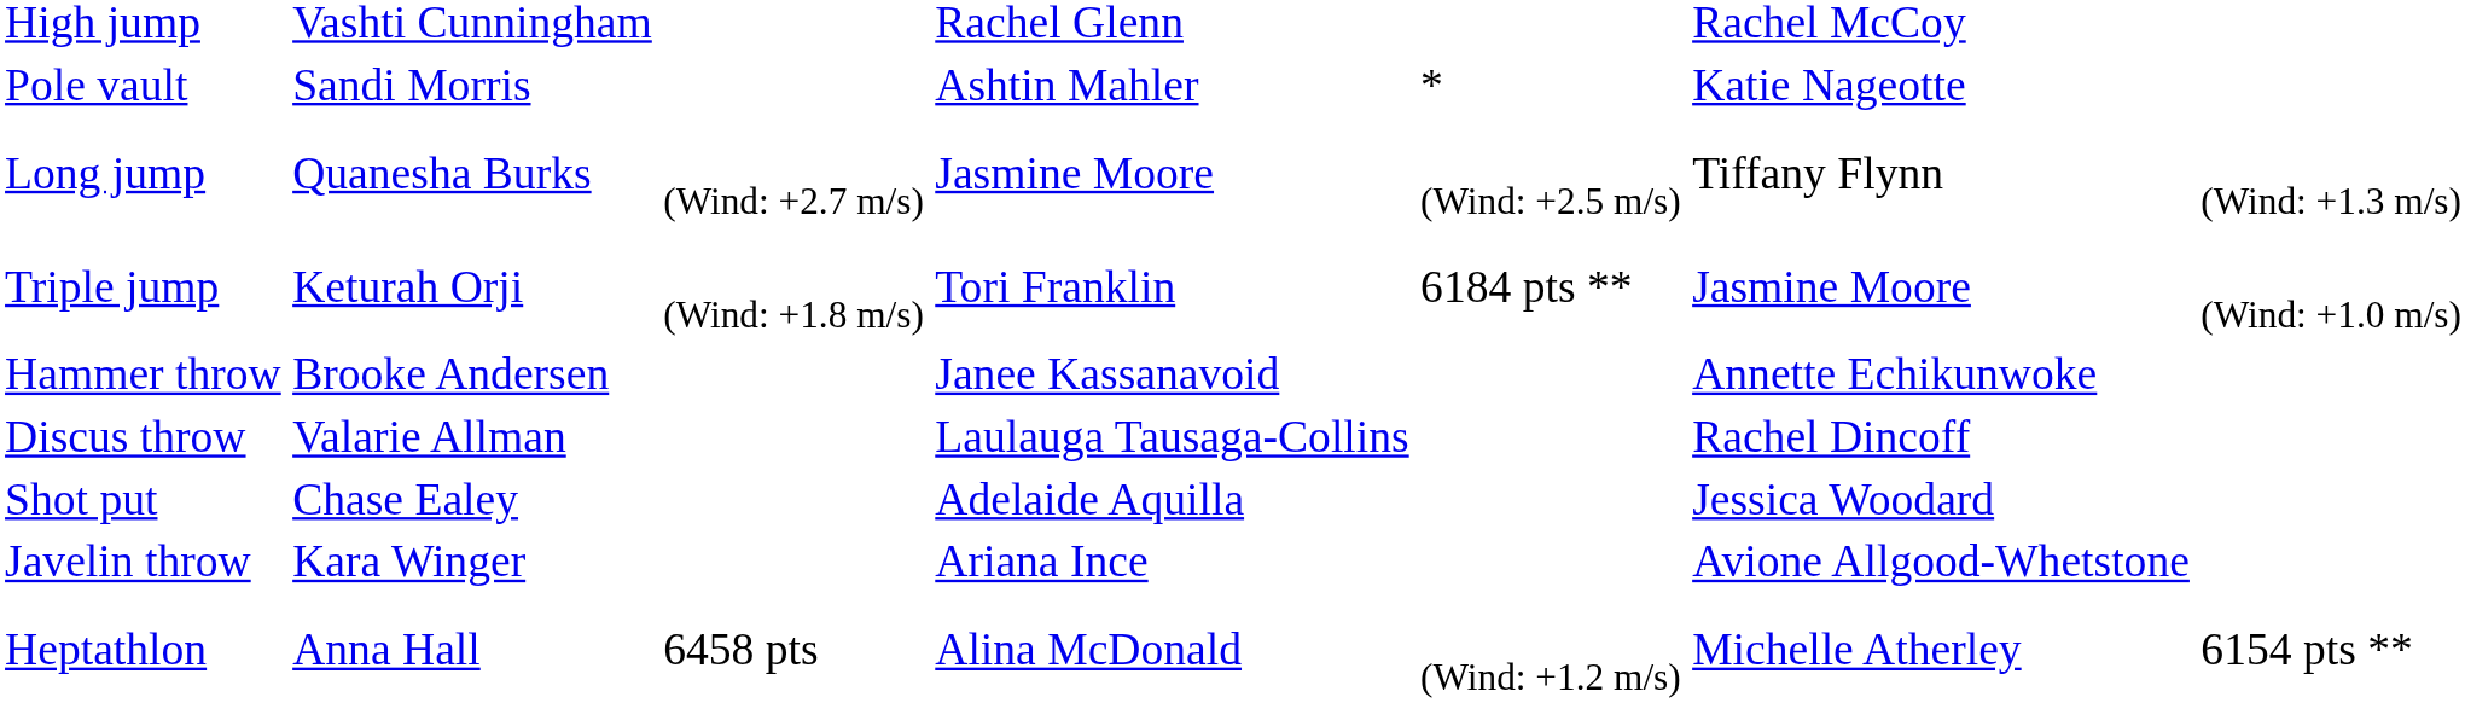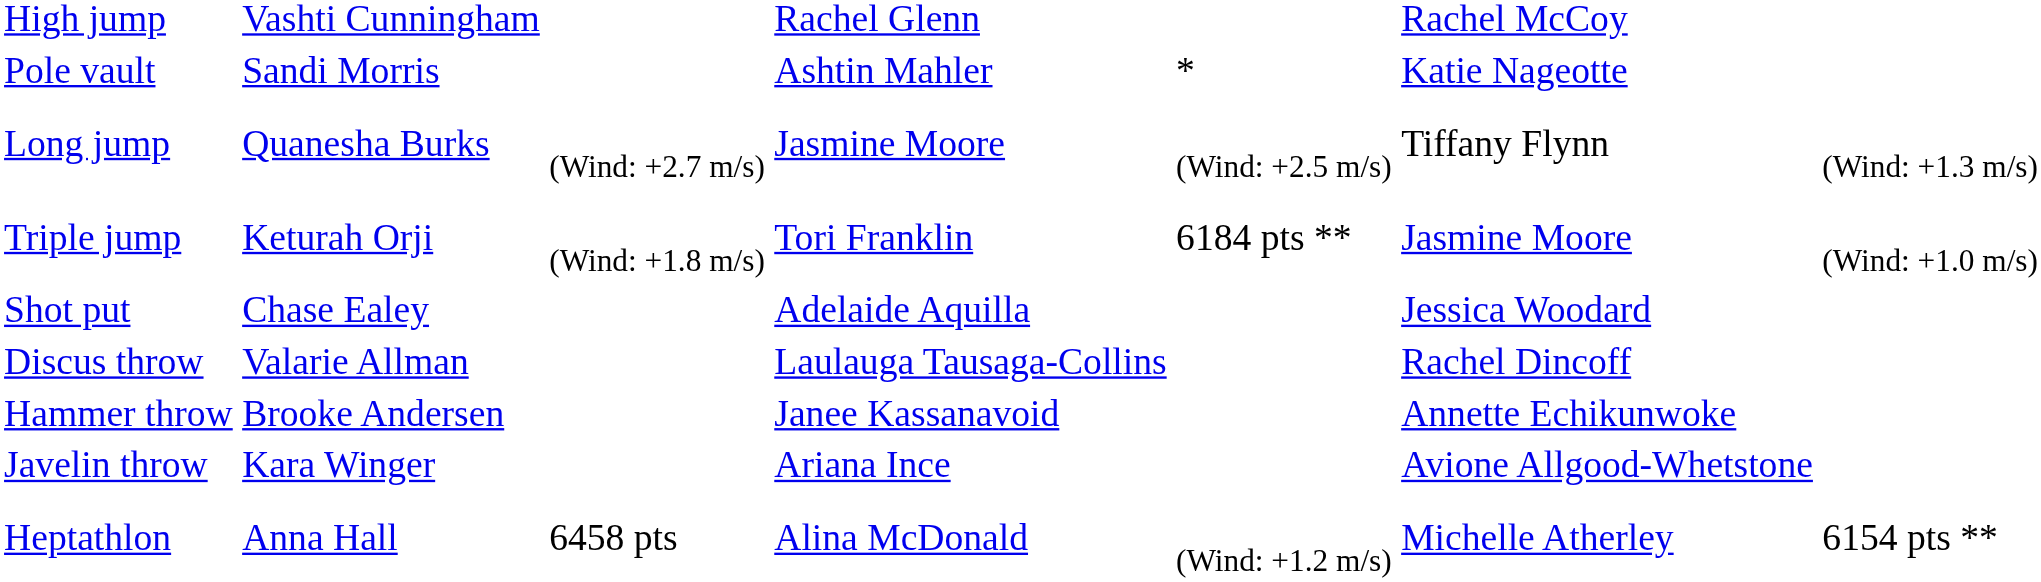rows swapped: Shot put <-> Hammer throw
